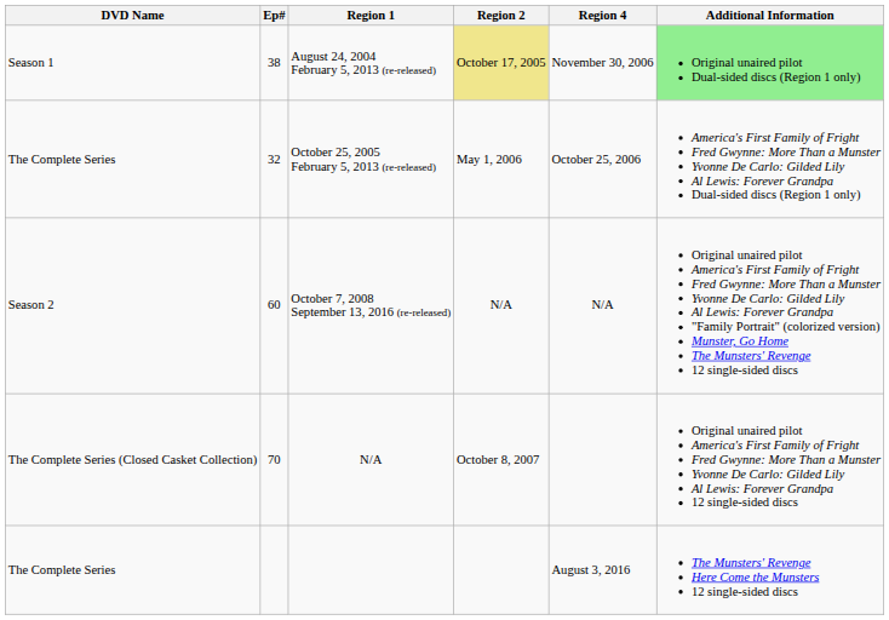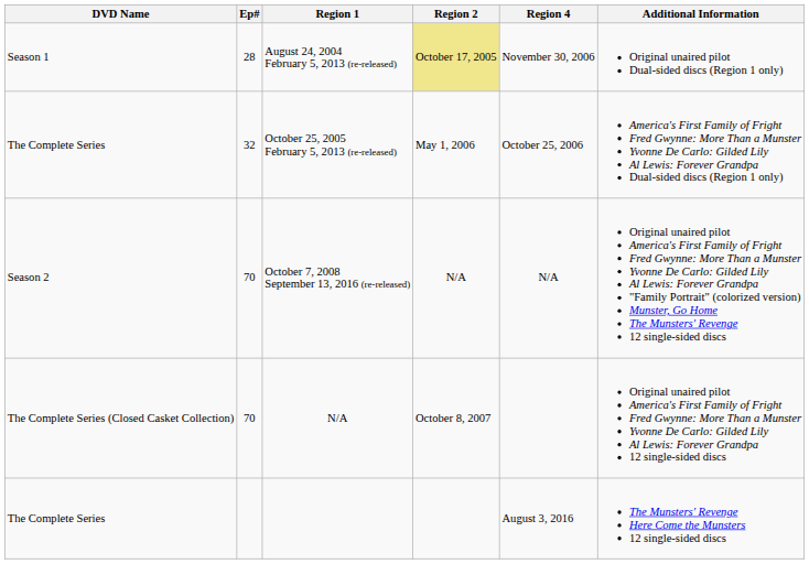August 24, 2004 February 5, 2013 (re-released) | Ep#: 38 -> 28
August 24, 2004 February 5, 2013 (re-released) | Additional Information: lightgreen background -> no background
October 7, 2008 September 13, 2016 (re-released) | Ep#: 60 -> 70
